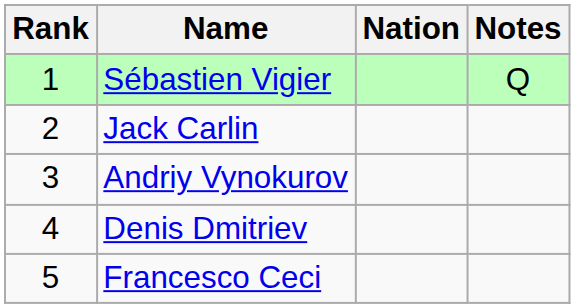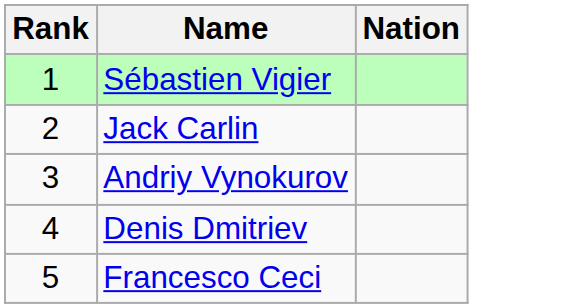- column: Notes | Q
